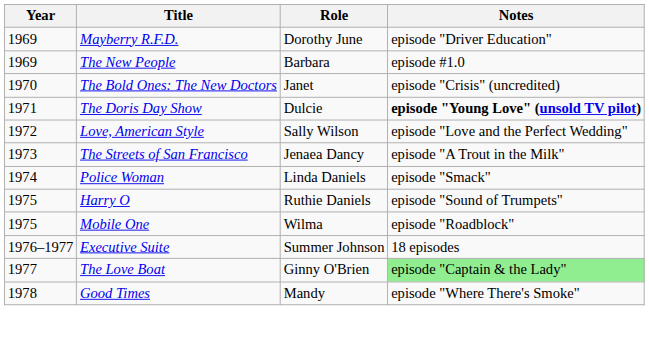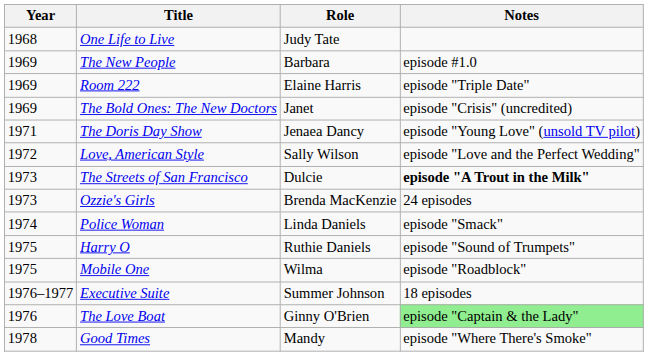+ row: 1968 | One Life to Live | Judy Tate
- row: 1969 | Mayberry R.F.D. | Dorothy June | episode "Driver Education"
+ row: 1969 | Room 222 | Elaine Harris | episode "Triple Date"
The Bold Ones: The New Doctors | Year: 1970 -> 1969
The Doris Day Show | Role: Dulcie -> Jenaea Dancy
The Doris Day Show | Notes: bold -> normal
The Streets of San Francisco | Role: Jenaea Dancy -> Dulcie
The Streets of San Francisco | Notes: normal -> bold
+ row: 1973 | Ozzie's Girls | Brenda MacKenzie | 24 episodes
The Love Boat | Year: 1977 -> 1976
